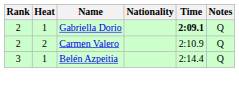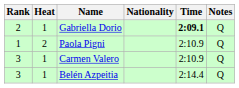+ row: 1 | 2 | Paola Pigni | 2:10.9 | Q
Carmen Valero | Rank: 2 -> 3
Carmen Valero | Heat: 2 -> 1
